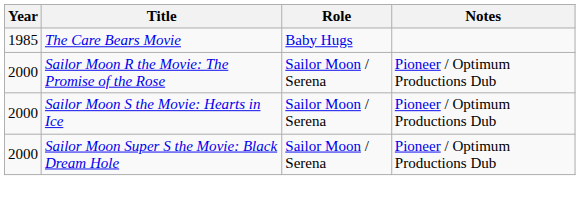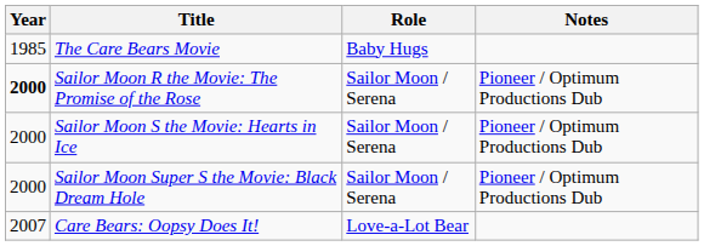Sailor Moon R the Movie: The Promise of the Rose | Year: normal -> bold
+ row: 2007 | Care Bears: Oopsy Does It! | Love-a-Lot Bear
